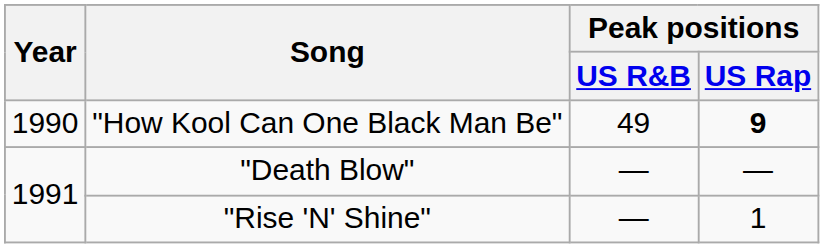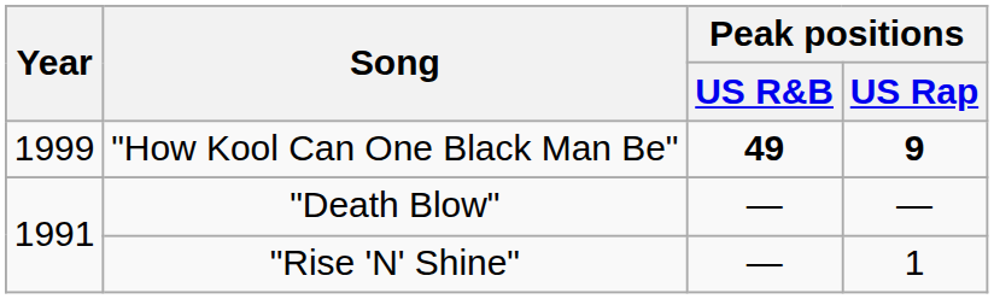"How Kool Can One Black Man Be" | Year: 1990 -> 1999
"How Kool Can One Black Man Be" | Peak positions / US R&B: normal -> bold
